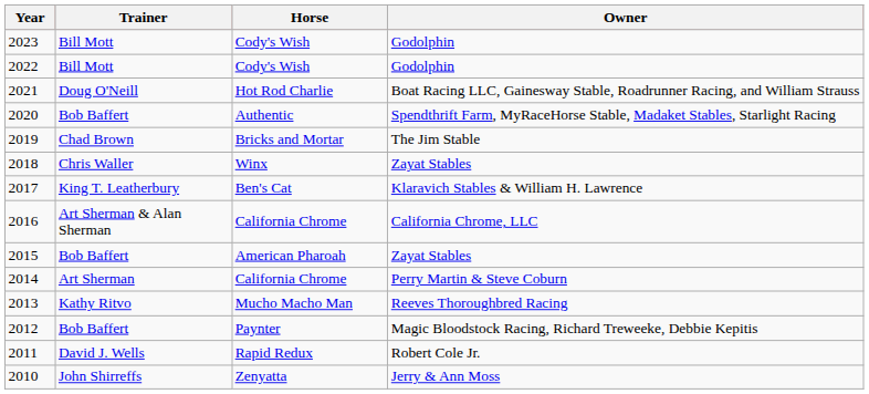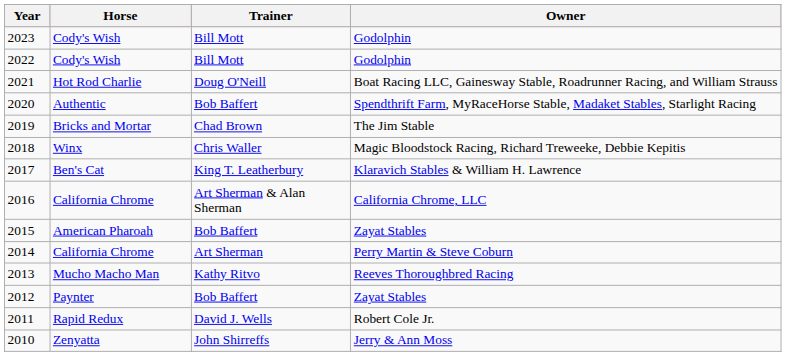columns swapped: Horse <-> Trainer
2018 | Owner: Zayat Stables -> Magic Bloodstock Racing, Richard Treweeke, Debbie Kepitis
2012 | Owner: Magic Bloodstock Racing, Richard Treweeke, Debbie Kepitis -> Zayat Stables
